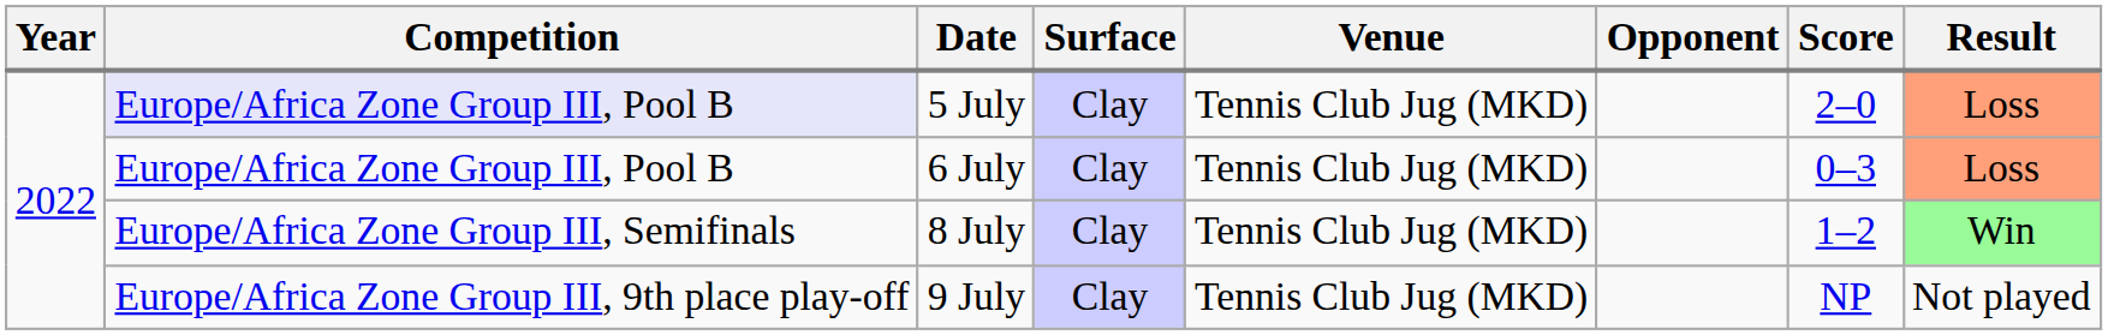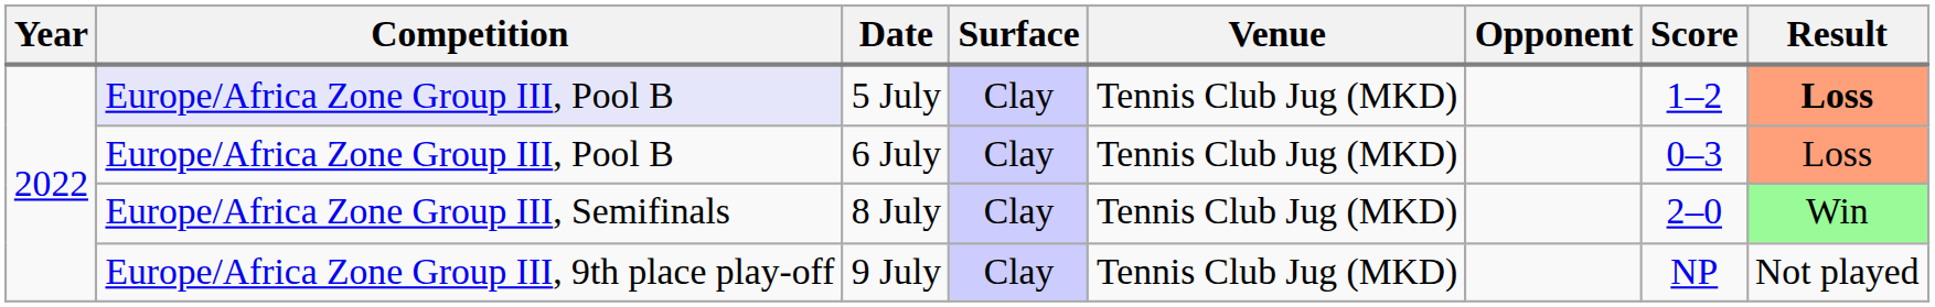5 July | Score: 2–0 -> 1–2
5 July | Result: normal -> bold
8 July | Score: 1–2 -> 2–0
